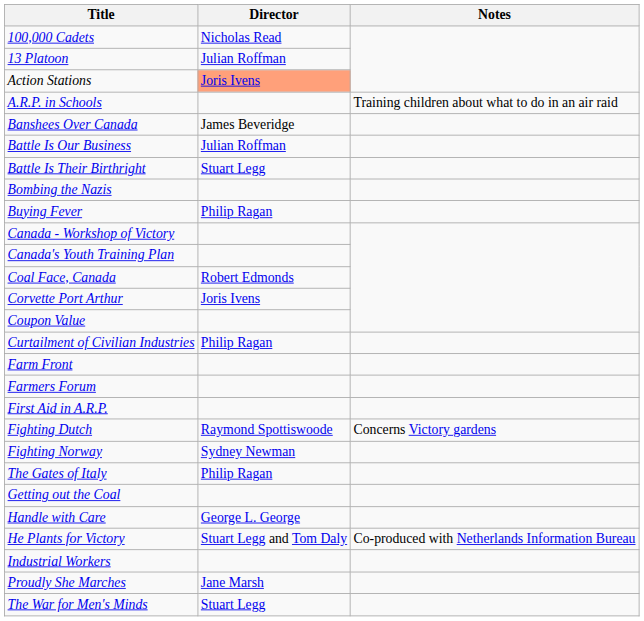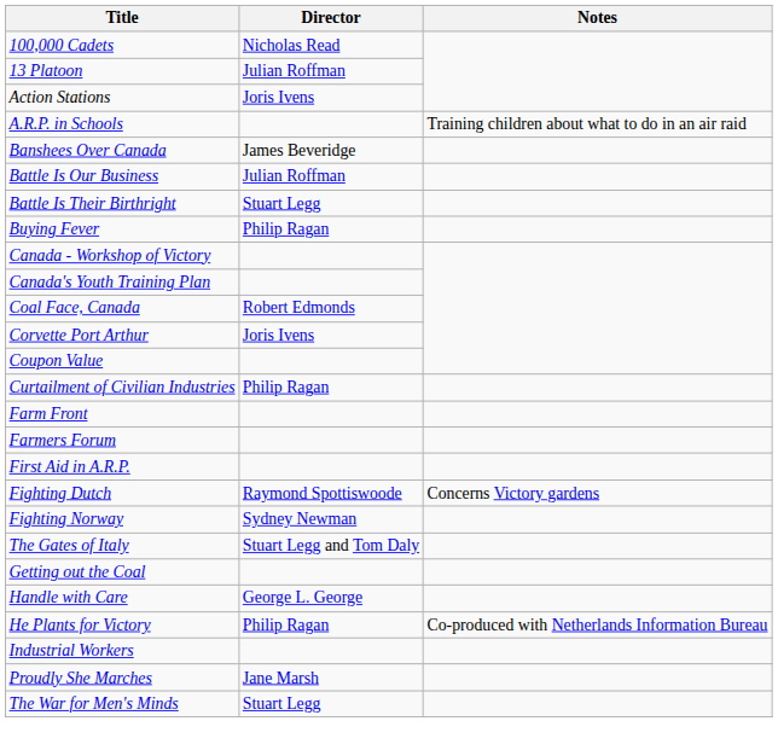Action Stations | Director: lightsalmon background -> no background
- row: Bombing the Nazis
The Gates of Italy | Director: Philip Ragan -> Stuart Legg and Tom Daly
He Plants for Victory | Director: Stuart Legg and Tom Daly -> Philip Ragan
